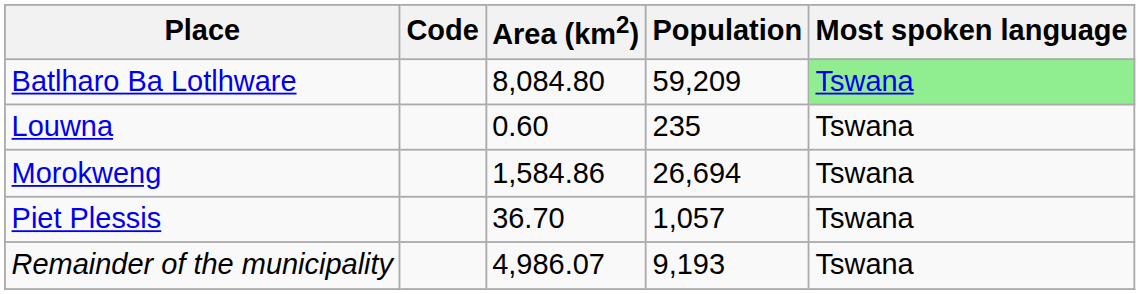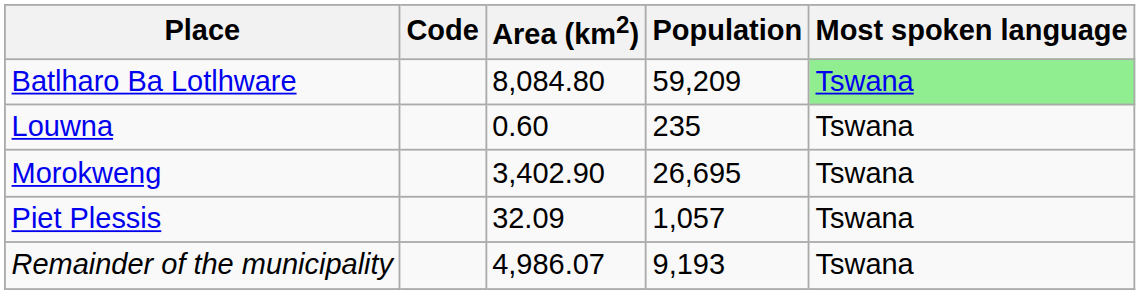Morokweng | Area (km2): 1,584.86 -> 3,402.90
Morokweng | Population: 26,694 -> 26,695
Piet Plessis | Area (km2): 36.70 -> 32.09
